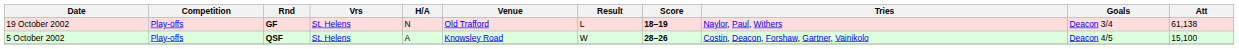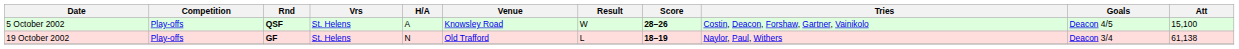rows swapped: 5 October 2002 <-> 19 October 2002
